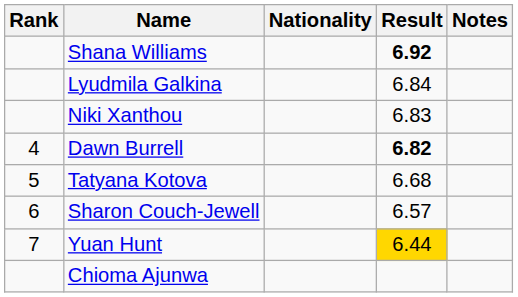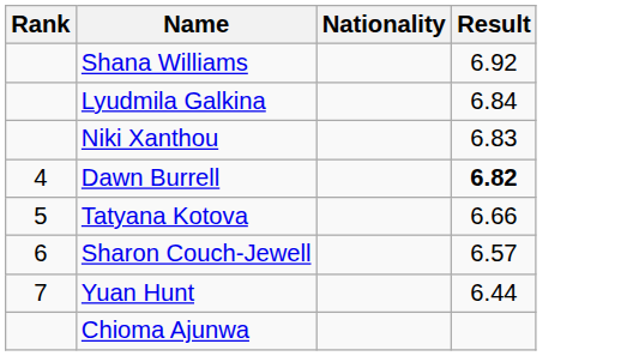- column: Notes
Shana Williams | Result: bold -> normal
Tatyana Kotova | Result: 6.68 -> 6.66
Yuan Hunt | Result: gold background -> no background
